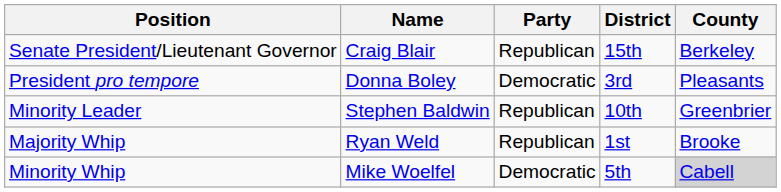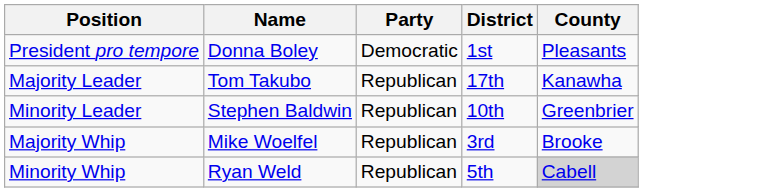- row: Senate President/Lieutenant Governor | Craig Blair | Republican | 15th | Berkeley
President pro tempore | District: 3rd -> 1st
+ row: Majority Leader | Tom Takubo | Republican | 17th | Kanawha
Majority Whip | Name: Ryan Weld -> Mike Woelfel
Majority Whip | District: 1st -> 3rd
Minority Whip | Name: Mike Woelfel -> Ryan Weld
Minority Whip | Party: Democratic -> Republican
